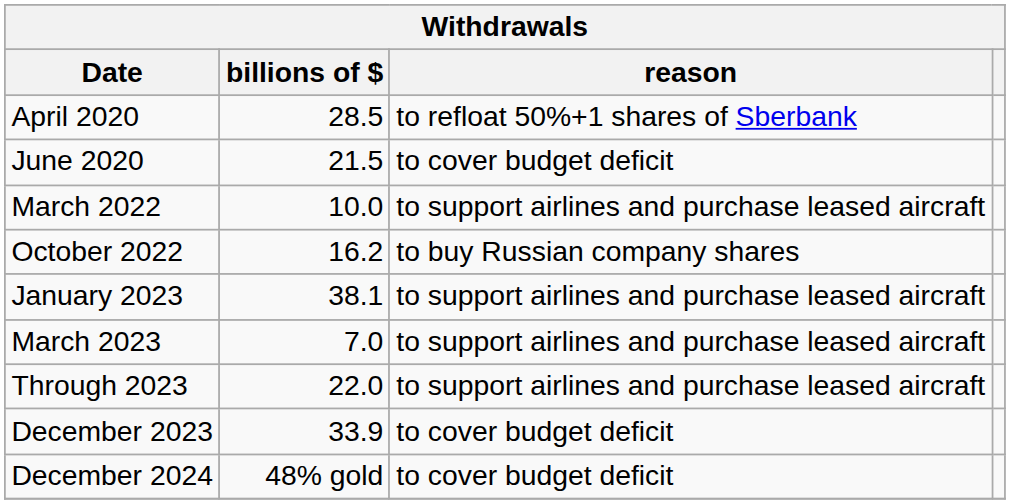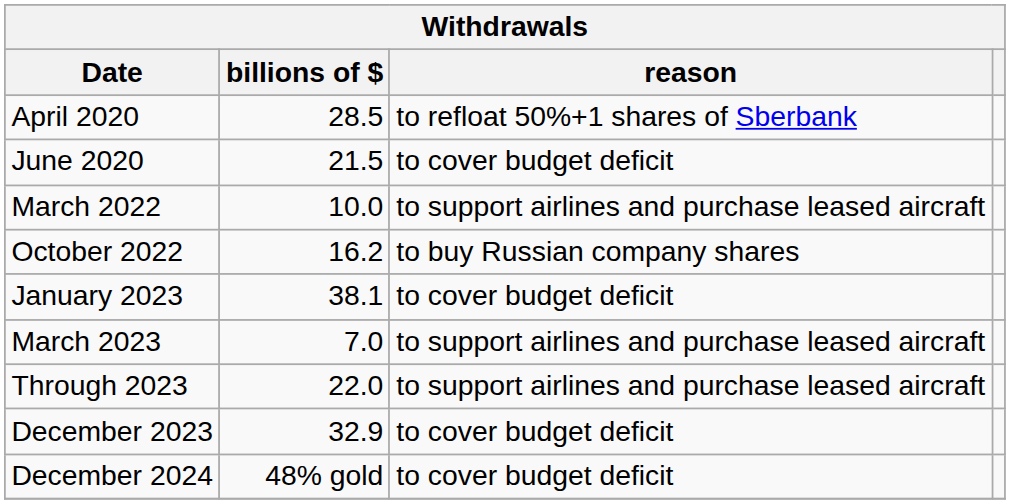January 2023 | reason: to support airlines and purchase leased aircraft -> to cover budget deficit
December 2023 | billions of $: 33.9 -> 32.9
